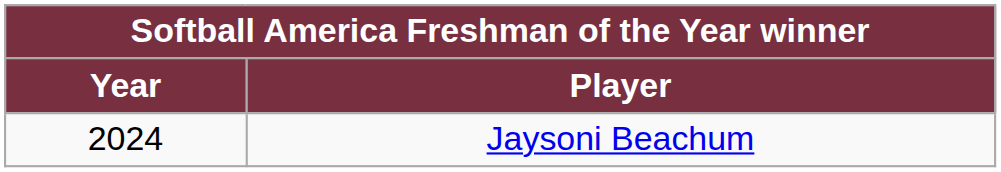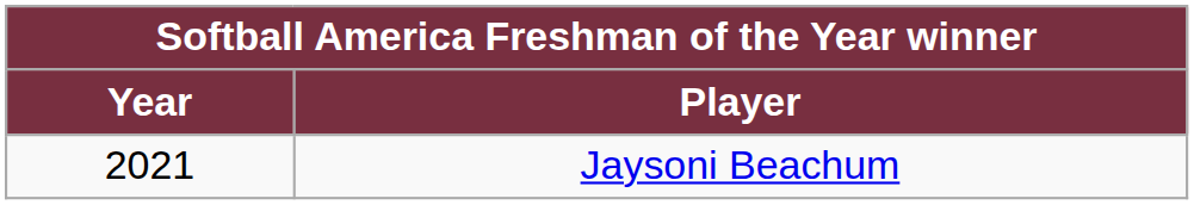Jaysoni Beachum | Year: 2024 -> 2021
